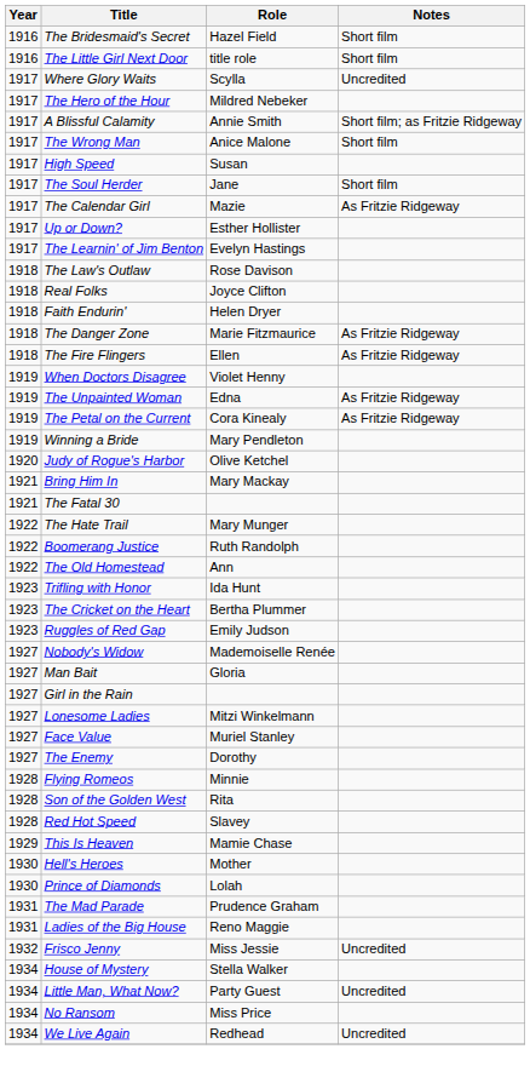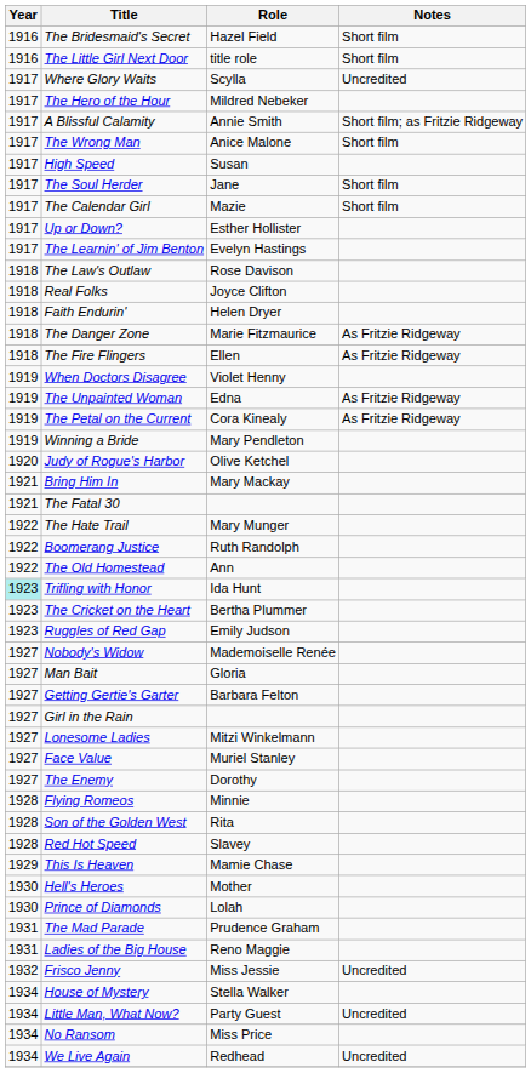The Calendar Girl | Notes: As Fritzie Ridgeway -> Short film
Trifling with Honor | Year: no background -> paleturquoise background
+ row: 1927 | Getting Gertie's Garter | Barbara Felton
